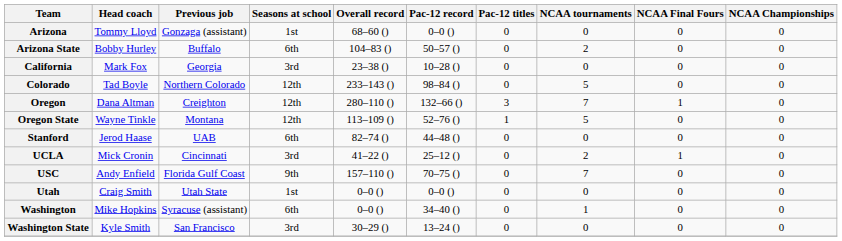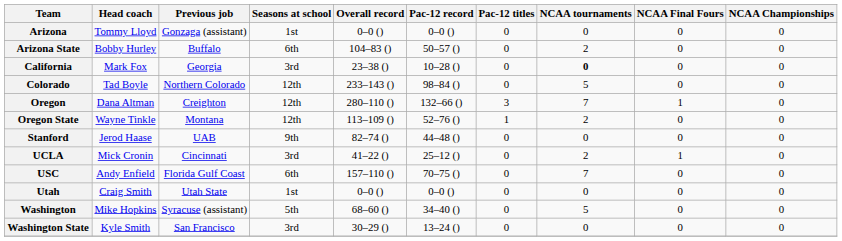Arizona | Overall record: 68–60 () -> 0–0 ()
California | NCAA tournaments: normal -> bold
Oregon State | NCAA tournaments: 5 -> 2
Stanford | Seasons at school: 6th -> 9th
USC | Seasons at school: 9th -> 6th
Washington | Seasons at school: 6th -> 5th
Washington | Overall record: 0–0 () -> 68–60 ()
Washington | NCAA tournaments: 1 -> 5
